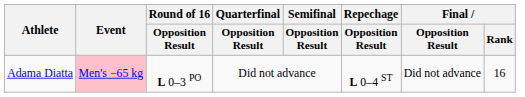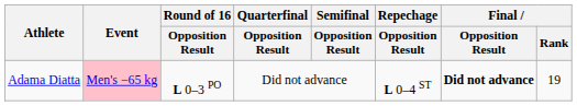Adama Diatta | Final / Opposition Result: normal -> bold
Adama Diatta | Final / Rank: 16 -> 19
